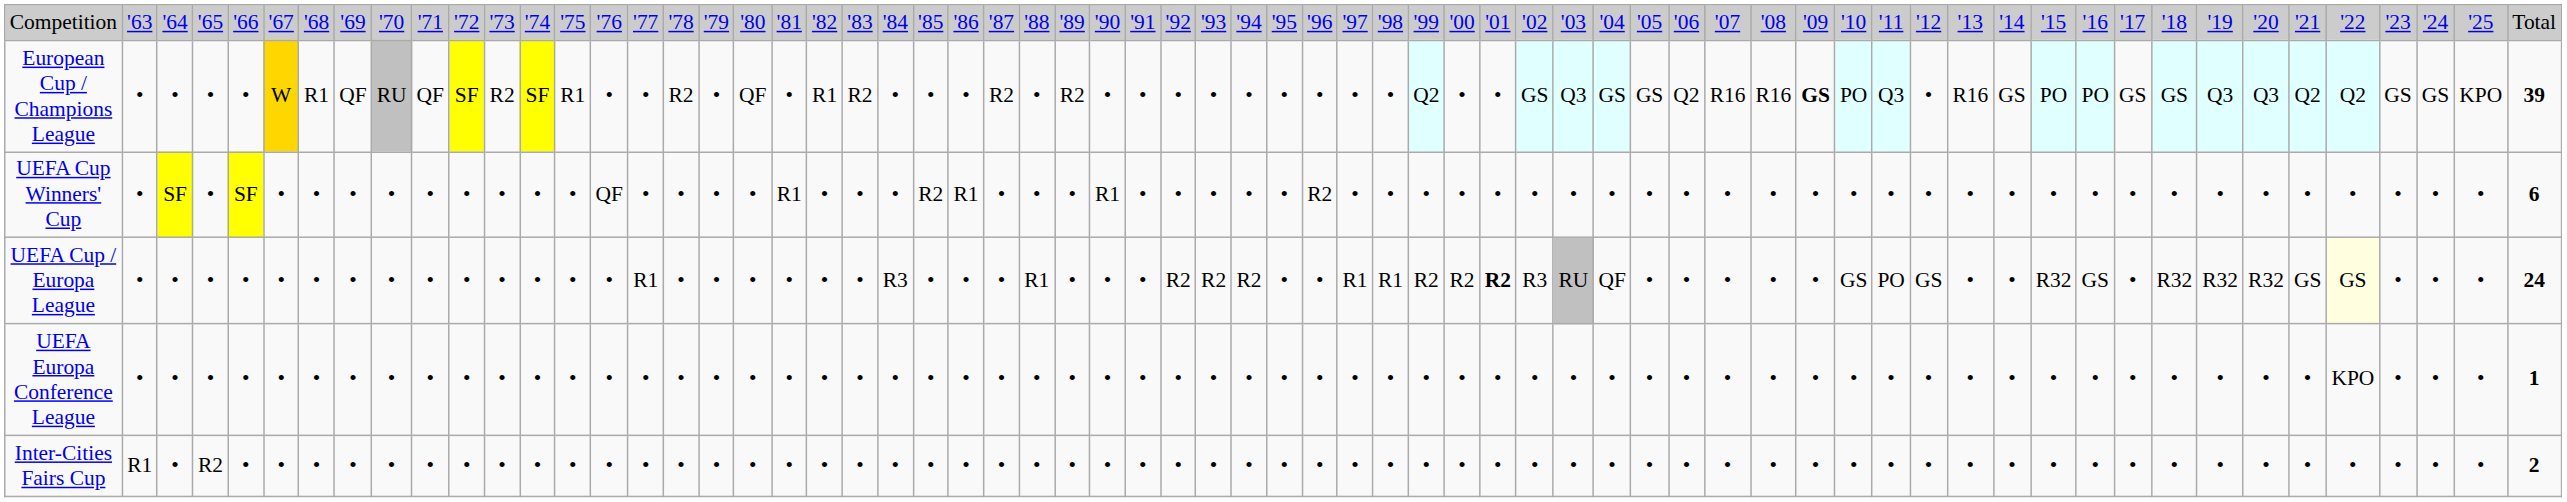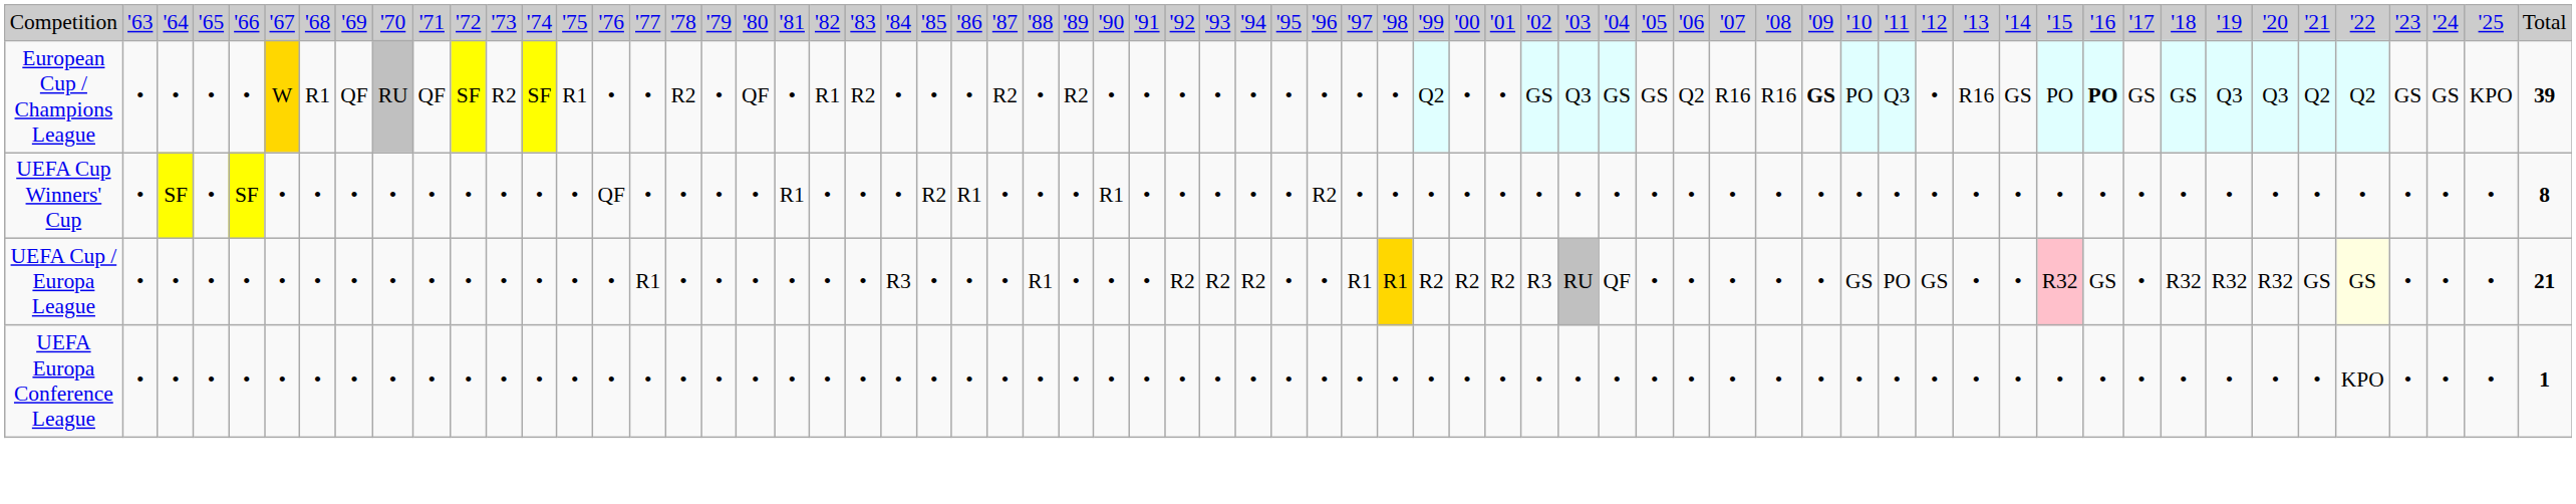European Cup / Champions League | column 55: normal -> bold
UEFA Cup Winners' Cup | column 65: 6 -> 8
UEFA Cup / Europa League | column 37: no background -> gold background
UEFA Cup / Europa League | column 40: bold -> normal
UEFA Cup / Europa League | column 54: no background -> pink background
UEFA Cup / Europa League | column 65: 24 -> 21
- row: Inter-Cities Fairs Cup | R1 | • | R2 | • | • | • | • | • | • | • | • | • | • | • | • | • | • | • | • | • | • | • | • | • | • | • | • | • | • | • | • | • | • | • | • | • | • | • | • | • | • | • | • | • | • | • | • | • | • | • | • | • | • | • | • | • | • | • | • | • | • | • | • | 2
